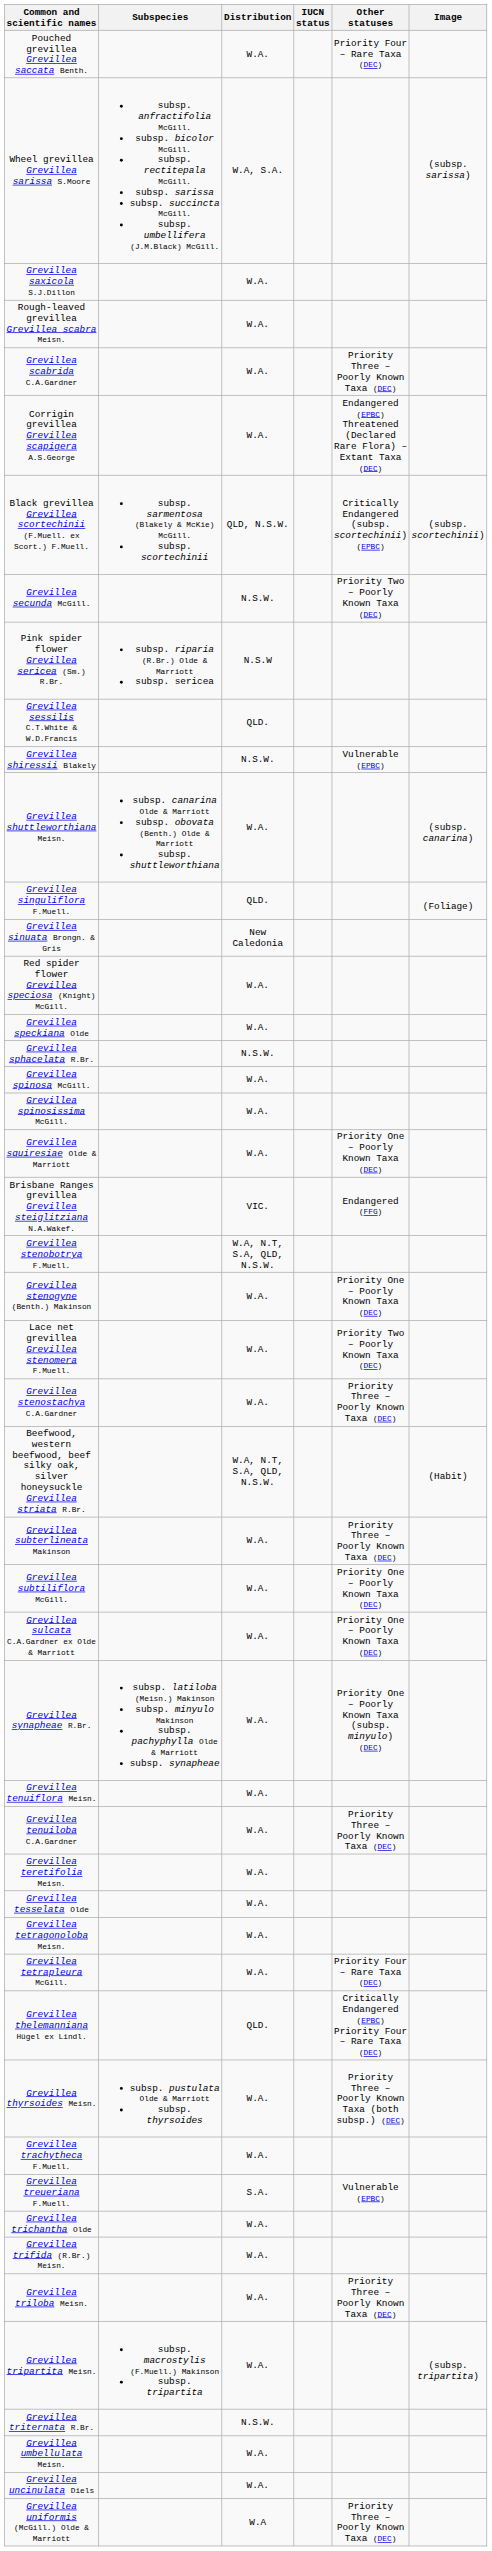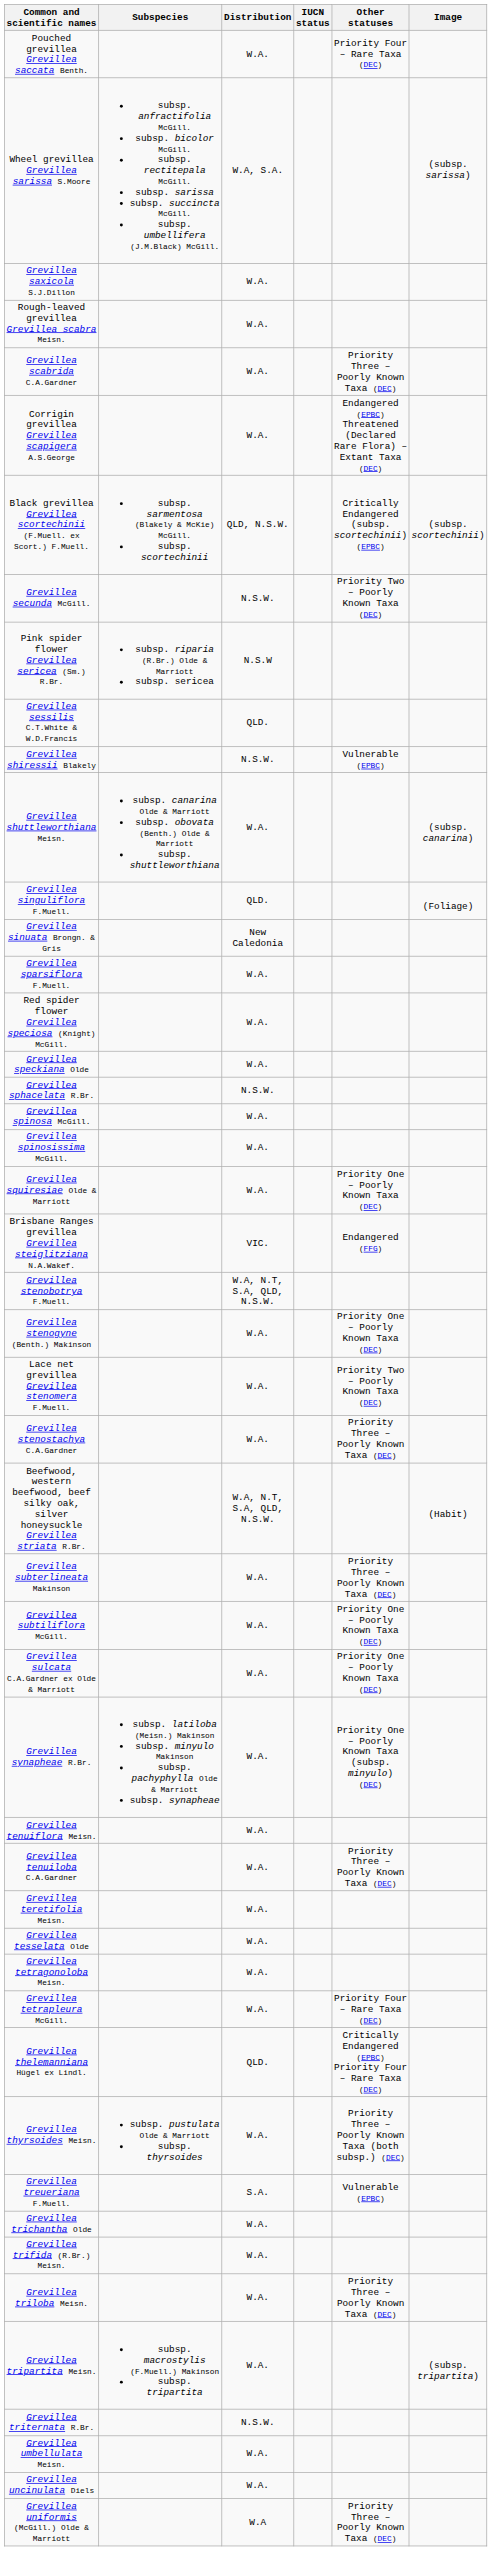+ row: Grevillea sparsiflora F.Muell. | W.A.
- row: Grevillea trachytheca F.Muell. | W.A.
